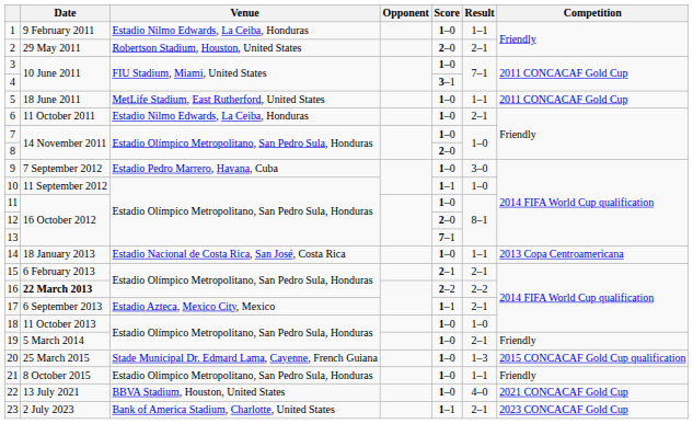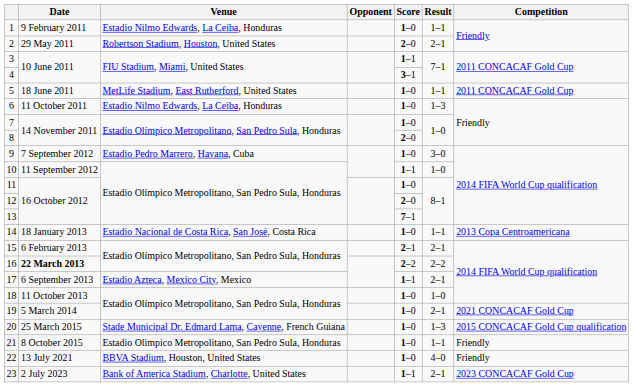3 | Score: 1–0 -> 1–1
6 | Result: 2–1 -> 1–3
19 | Competition: Friendly -> 2021 CONCACAF Gold Cup
22 | Competition: 2021 CONCACAF Gold Cup -> Friendly
